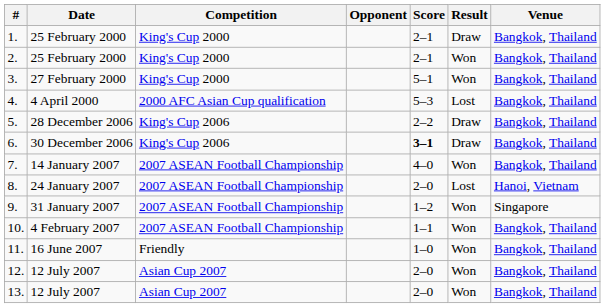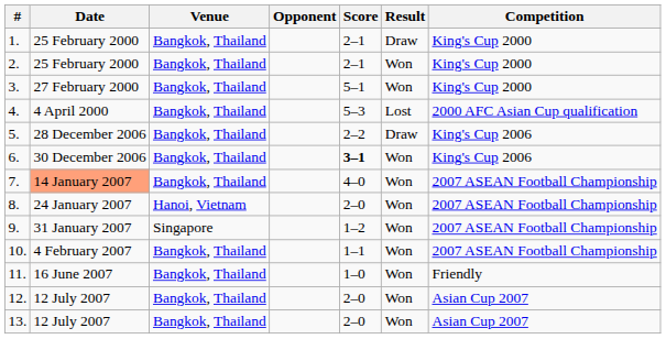columns swapped: Venue <-> Competition
6. | Result: Draw -> Won
7. | Date: no background -> lightsalmon background
8. | Result: Lost -> Won
